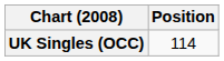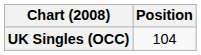UK Singles (OCC) | Position: 114 -> 104
